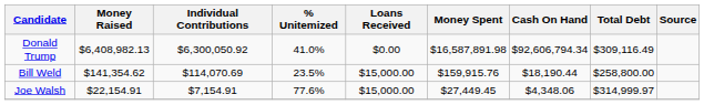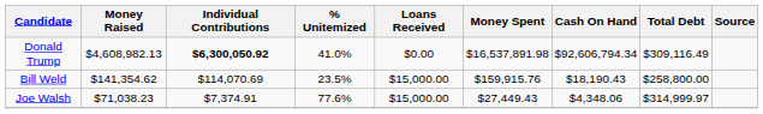Donald Trump | Money Raised: $6,408,982.13 -> $4,608,982.13
Donald Trump | Individual Contributions: normal -> bold
Donald Trump | Money Spent: $16,587,891.98 -> $16,537,891.98
Bill Weld | Cash On Hand: $18,190.44 -> $18,190.43
Joe Walsh | Money Raised: $22,154.91 -> $71,038.23
Joe Walsh | Individual Contributions: $7,154.91 -> $7,374.91
Joe Walsh | Money Spent: $27,449.45 -> $27,449.43
